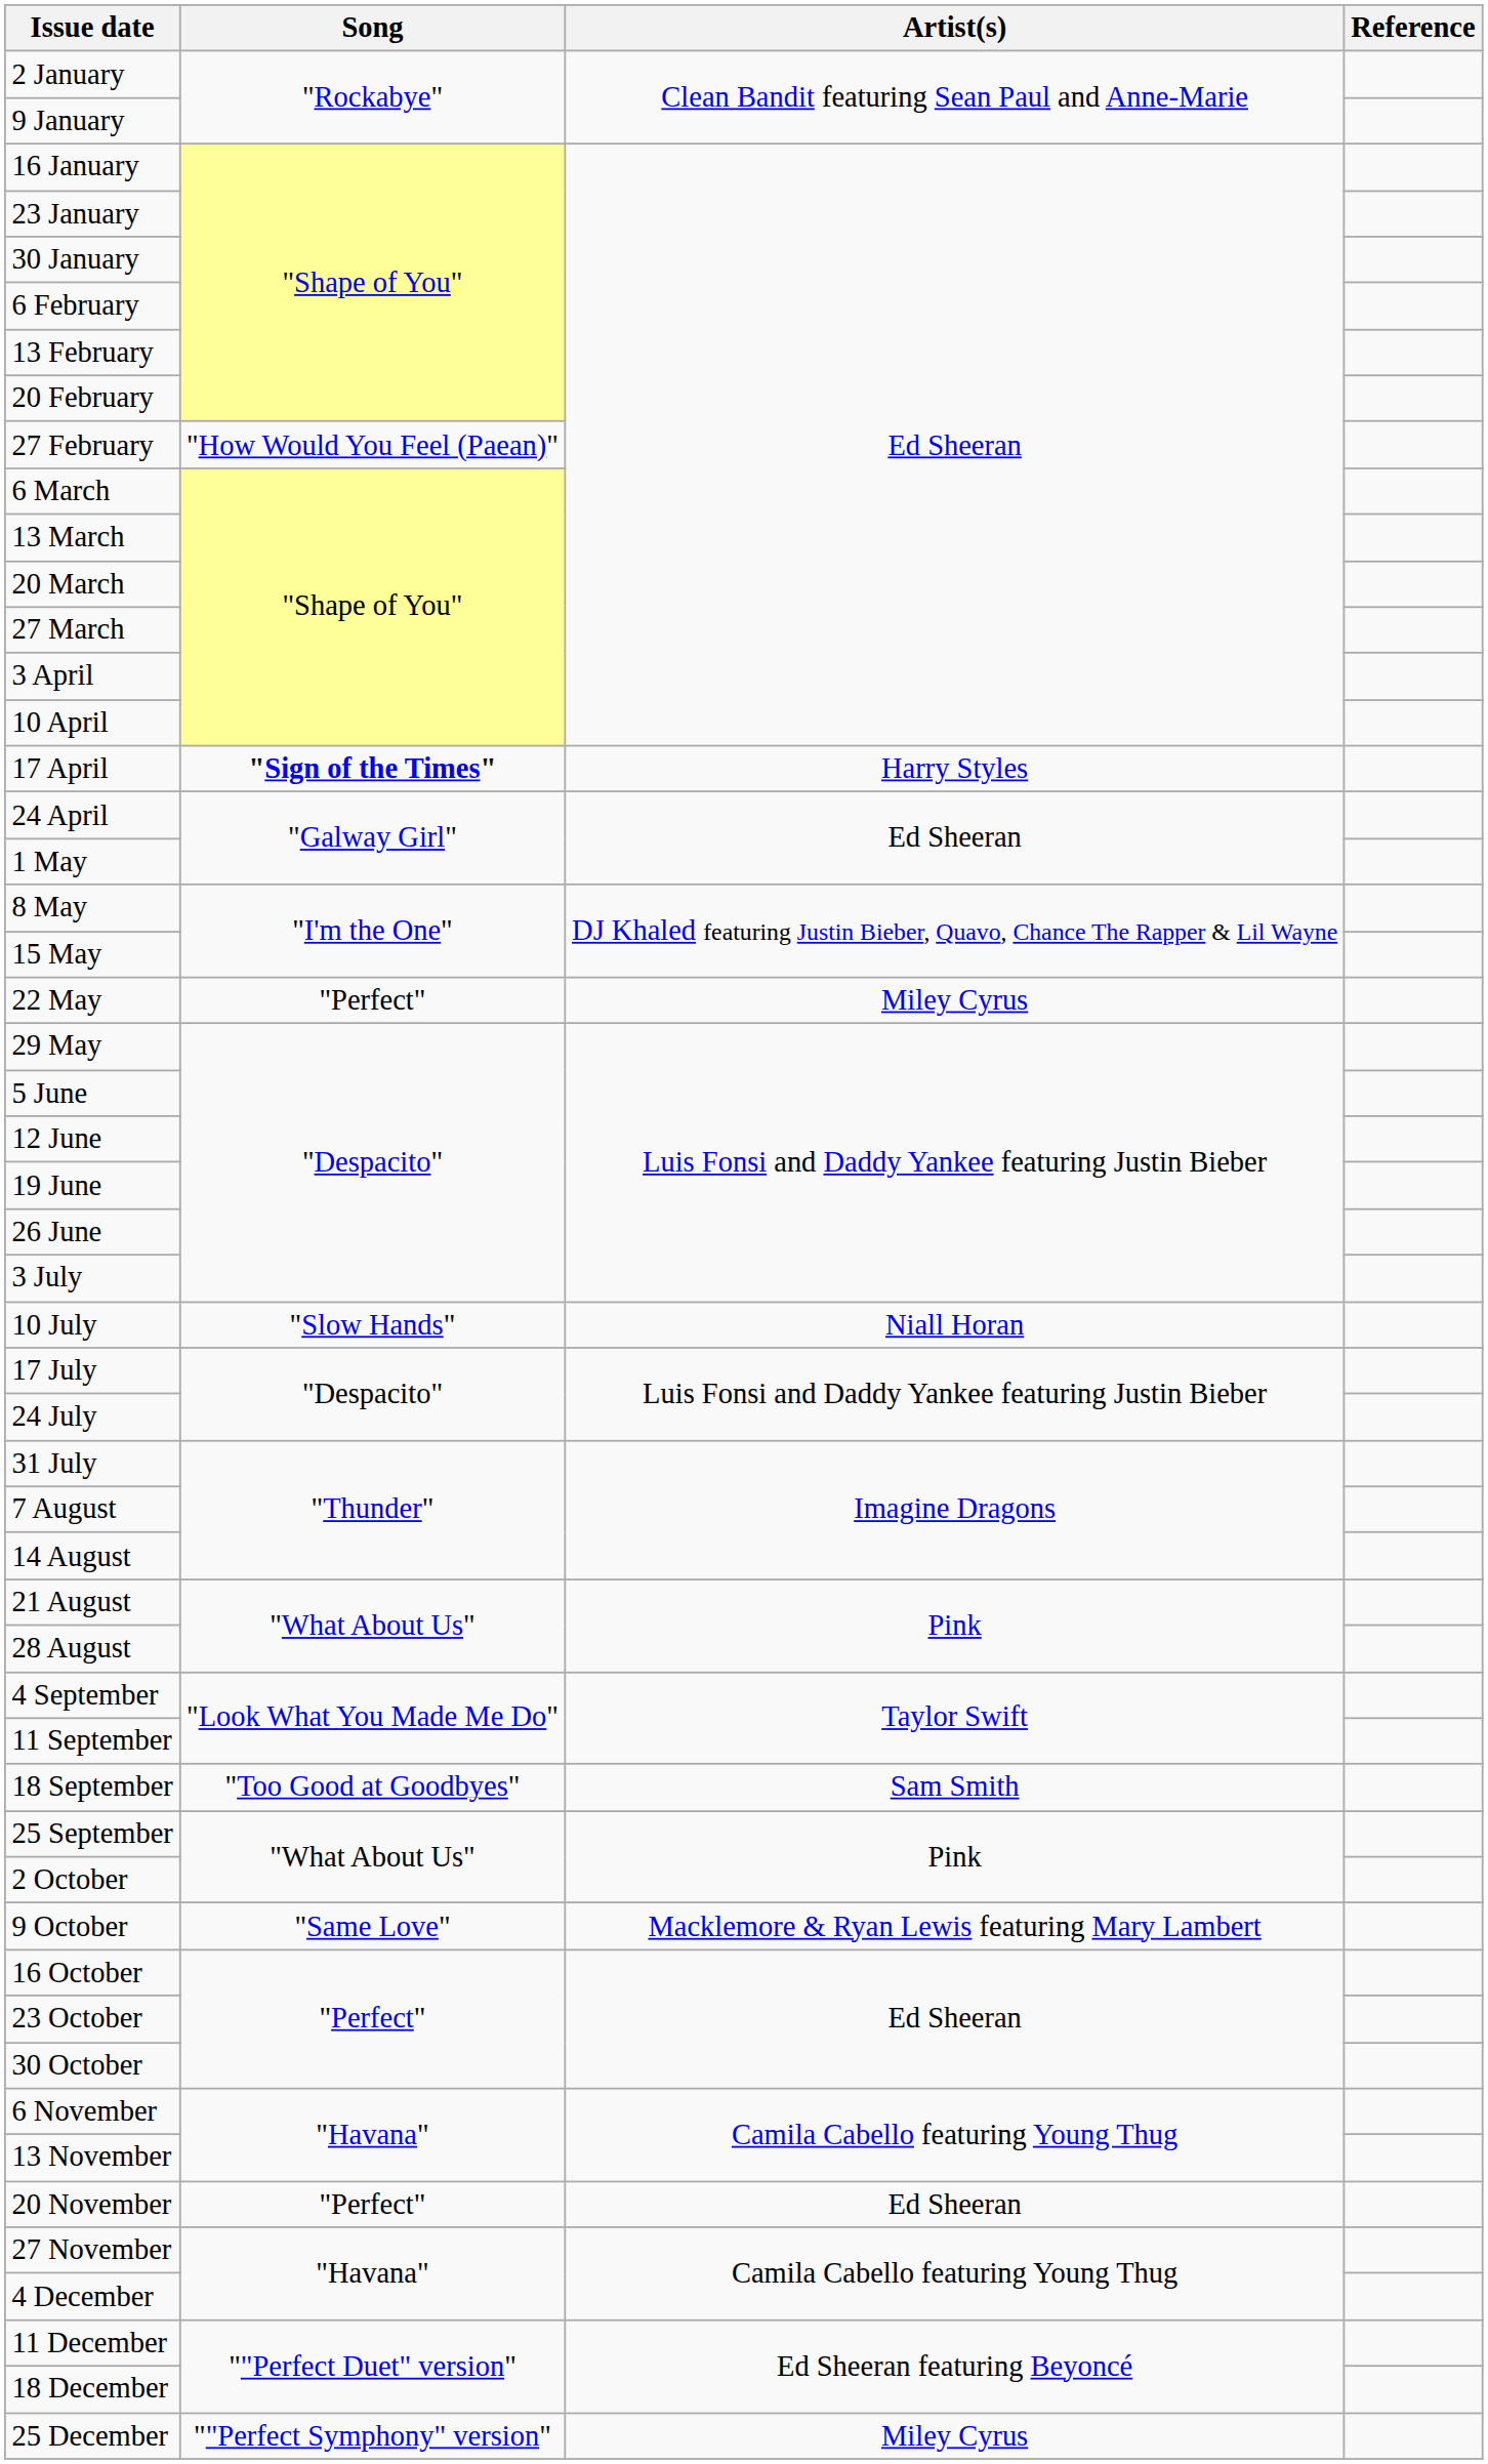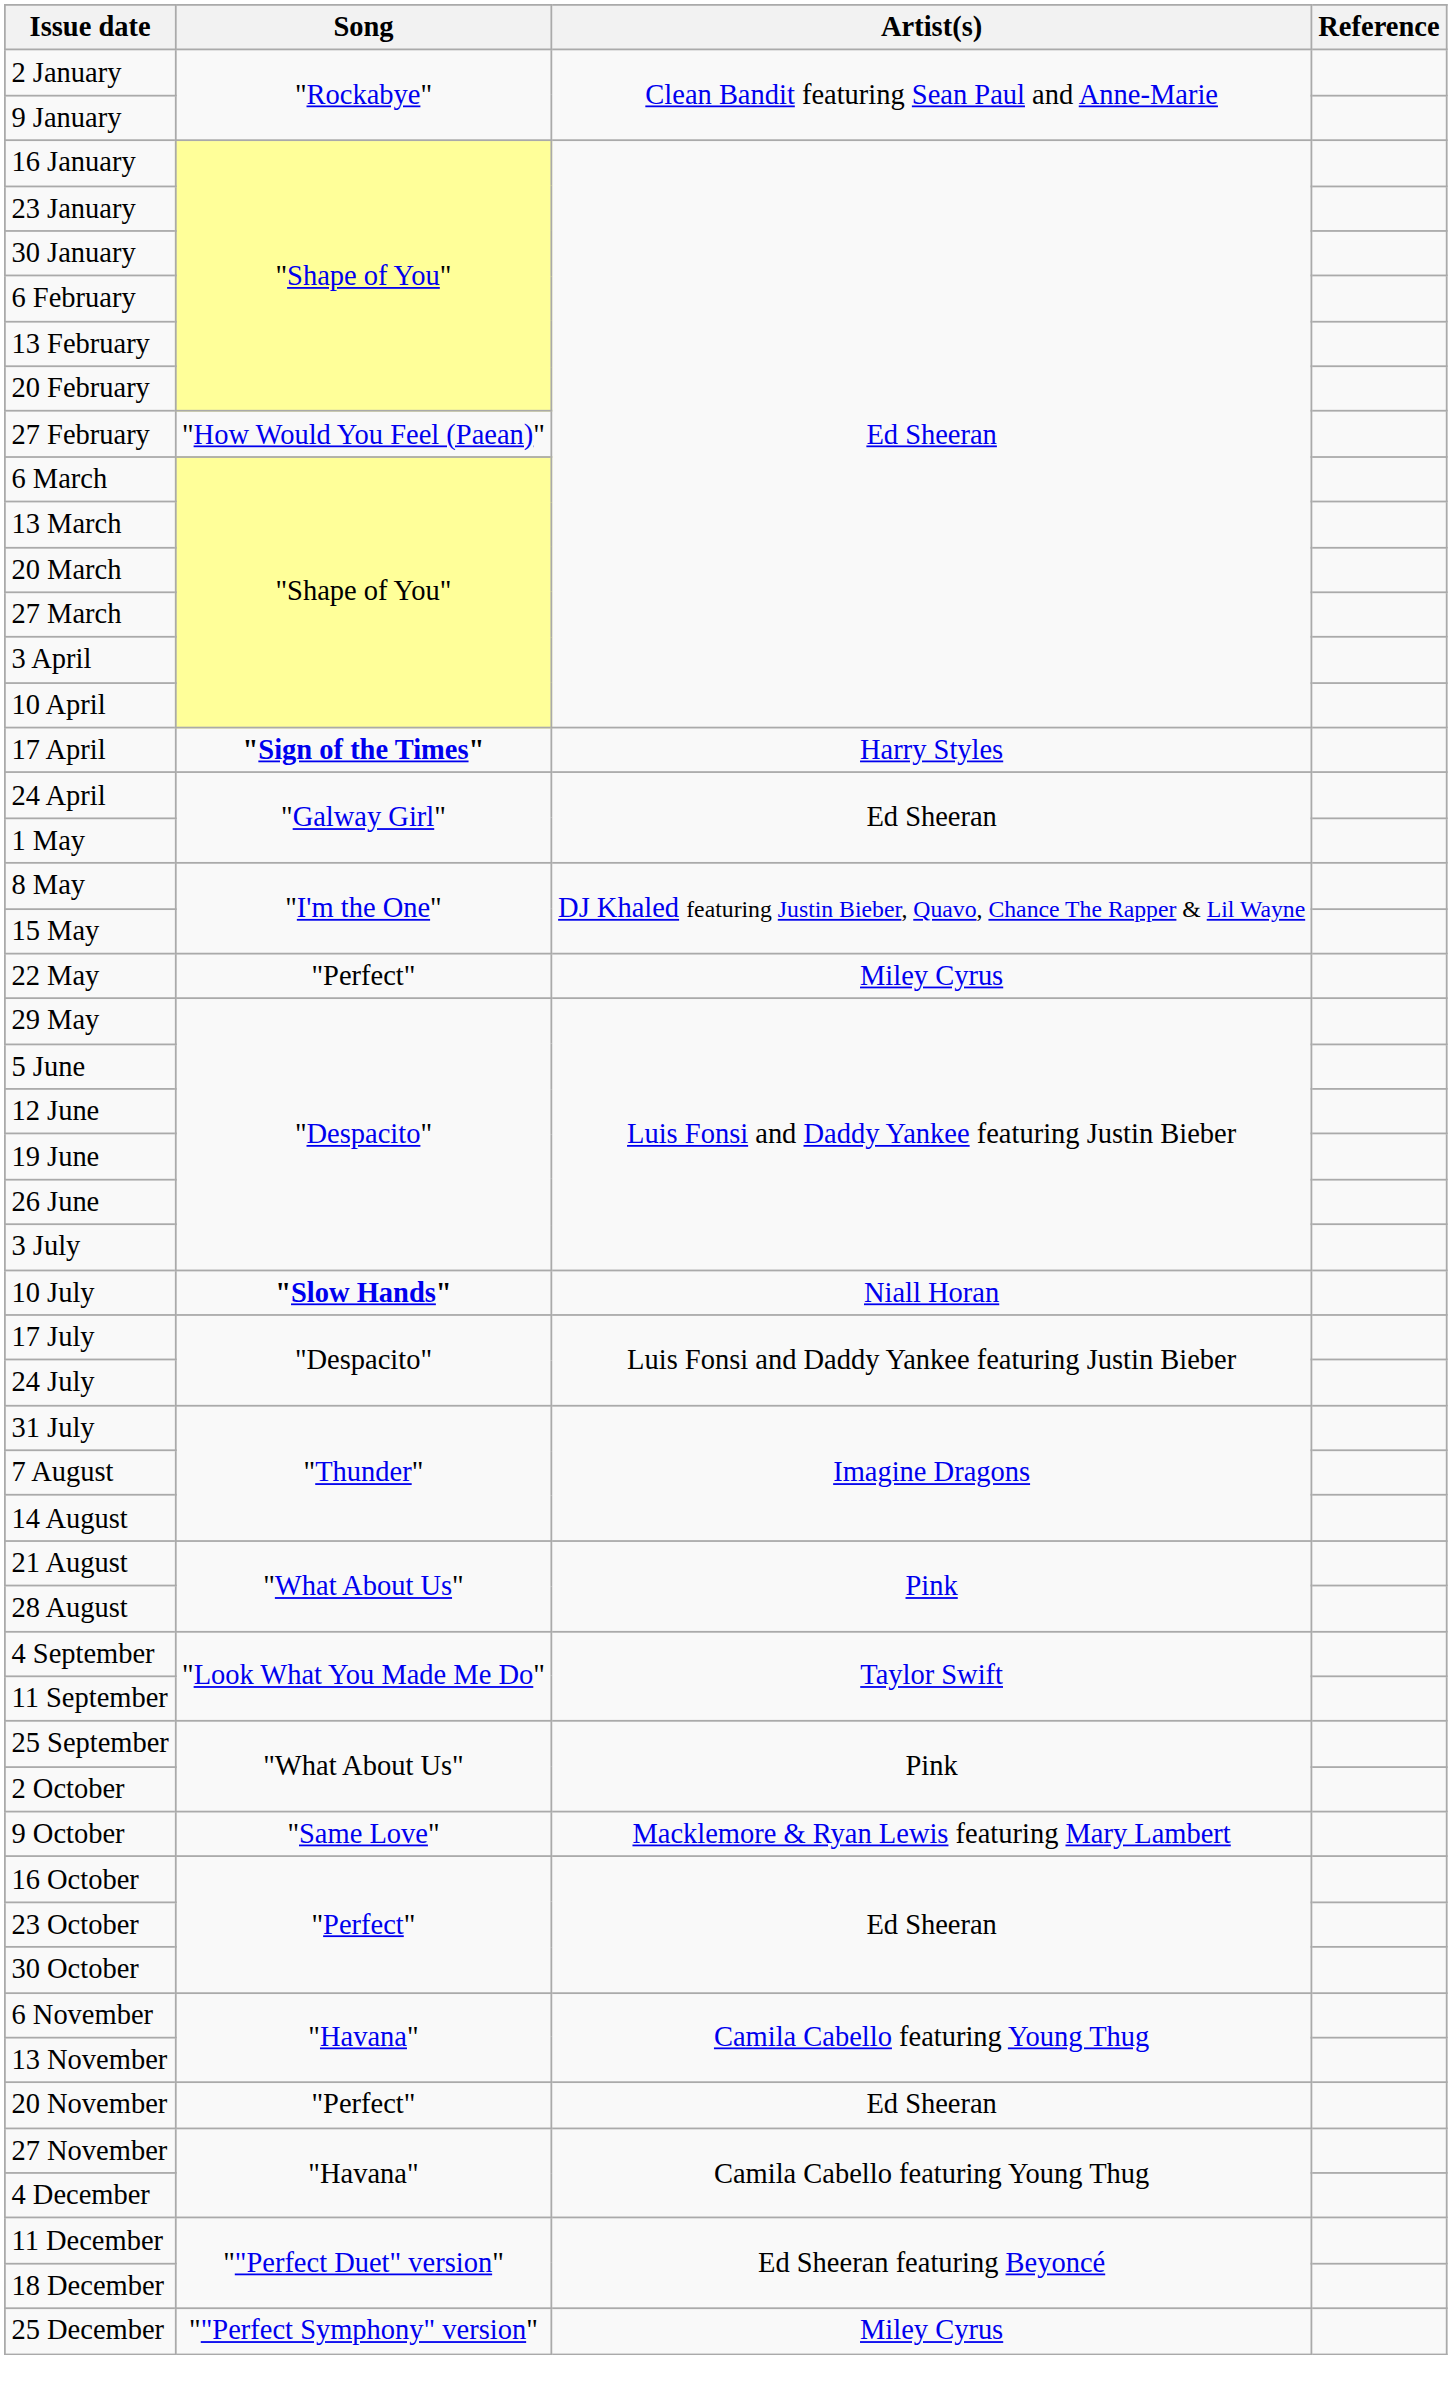10 July | Song: normal -> bold
- row: 18 September | "Too Good at Goodbyes" | Sam Smith
